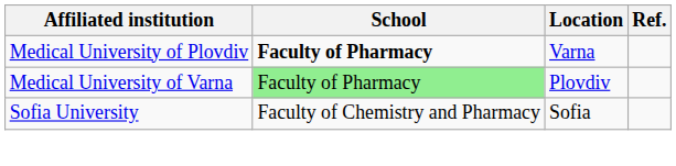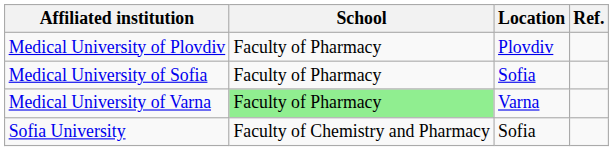Medical University of Plovdiv | School: bold -> normal
Medical University of Plovdiv | Location: Varna -> Plovdiv
+ row: Medical University of Sofia | Faculty of Pharmacy | Sofia
Medical University of Varna | Location: Plovdiv -> Varna
